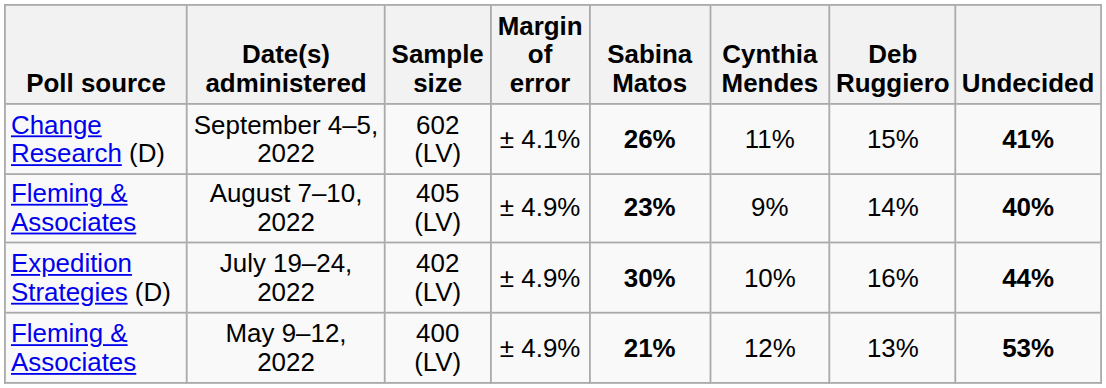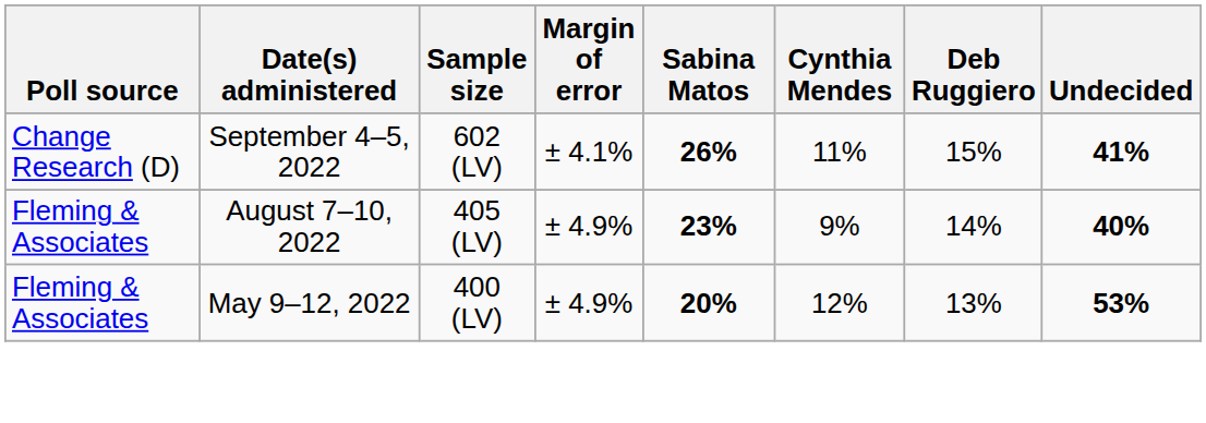- row: Expedition Strategies (D) | July 19–24, 2022 | 402 (LV) | ± 4.9% | 30% | 10% | 16% | 44%
May 9–12, 2022 | Sabina Matos: 21% -> 20%
